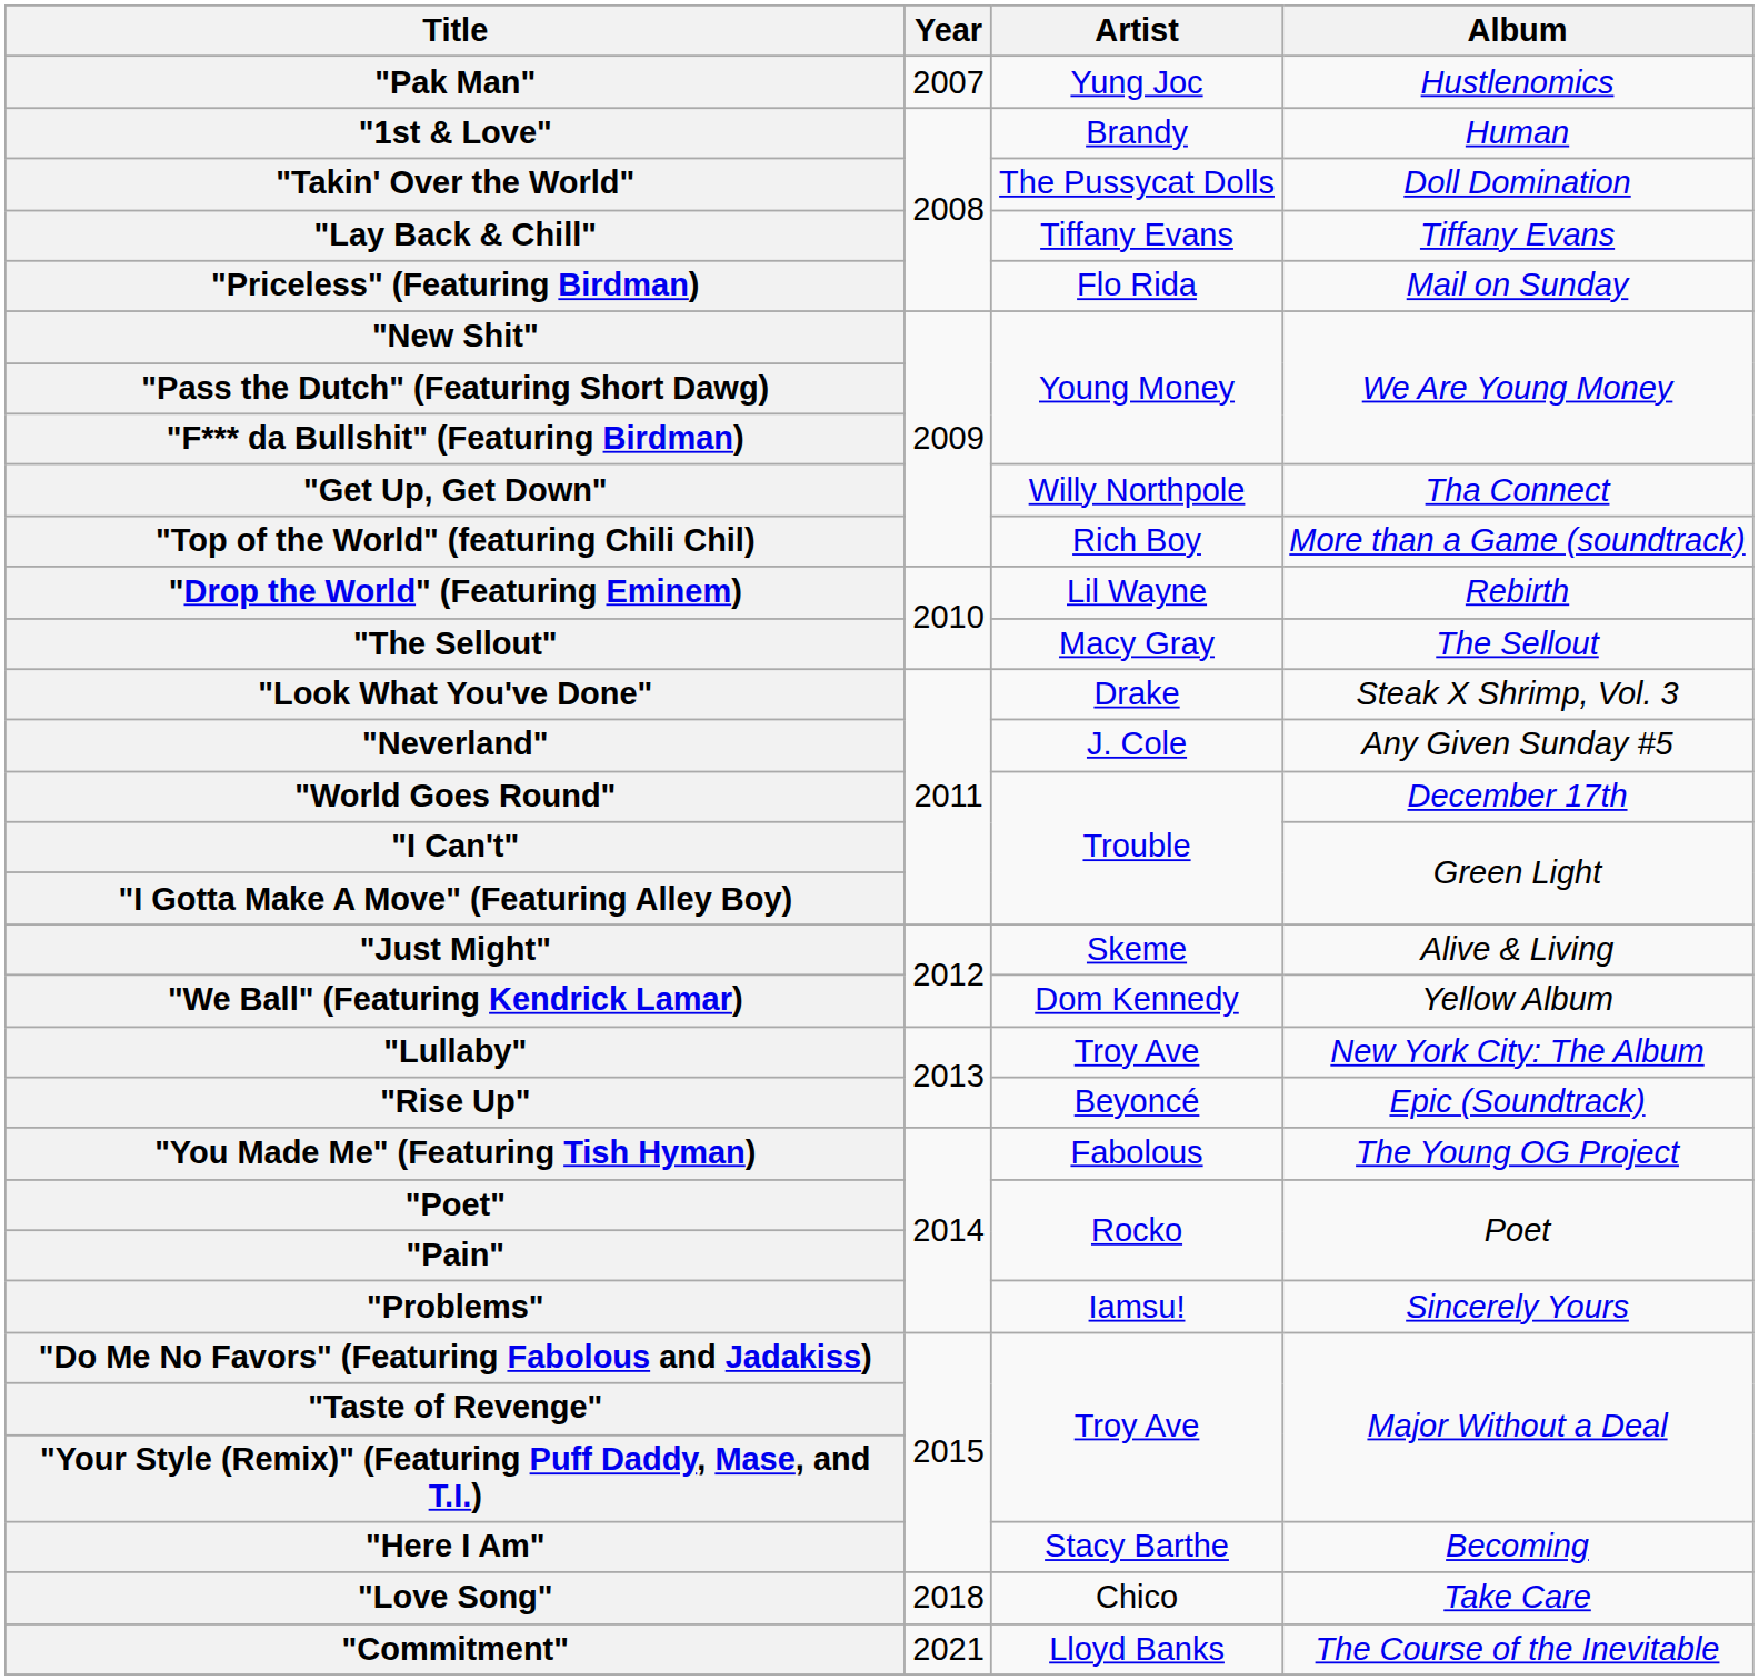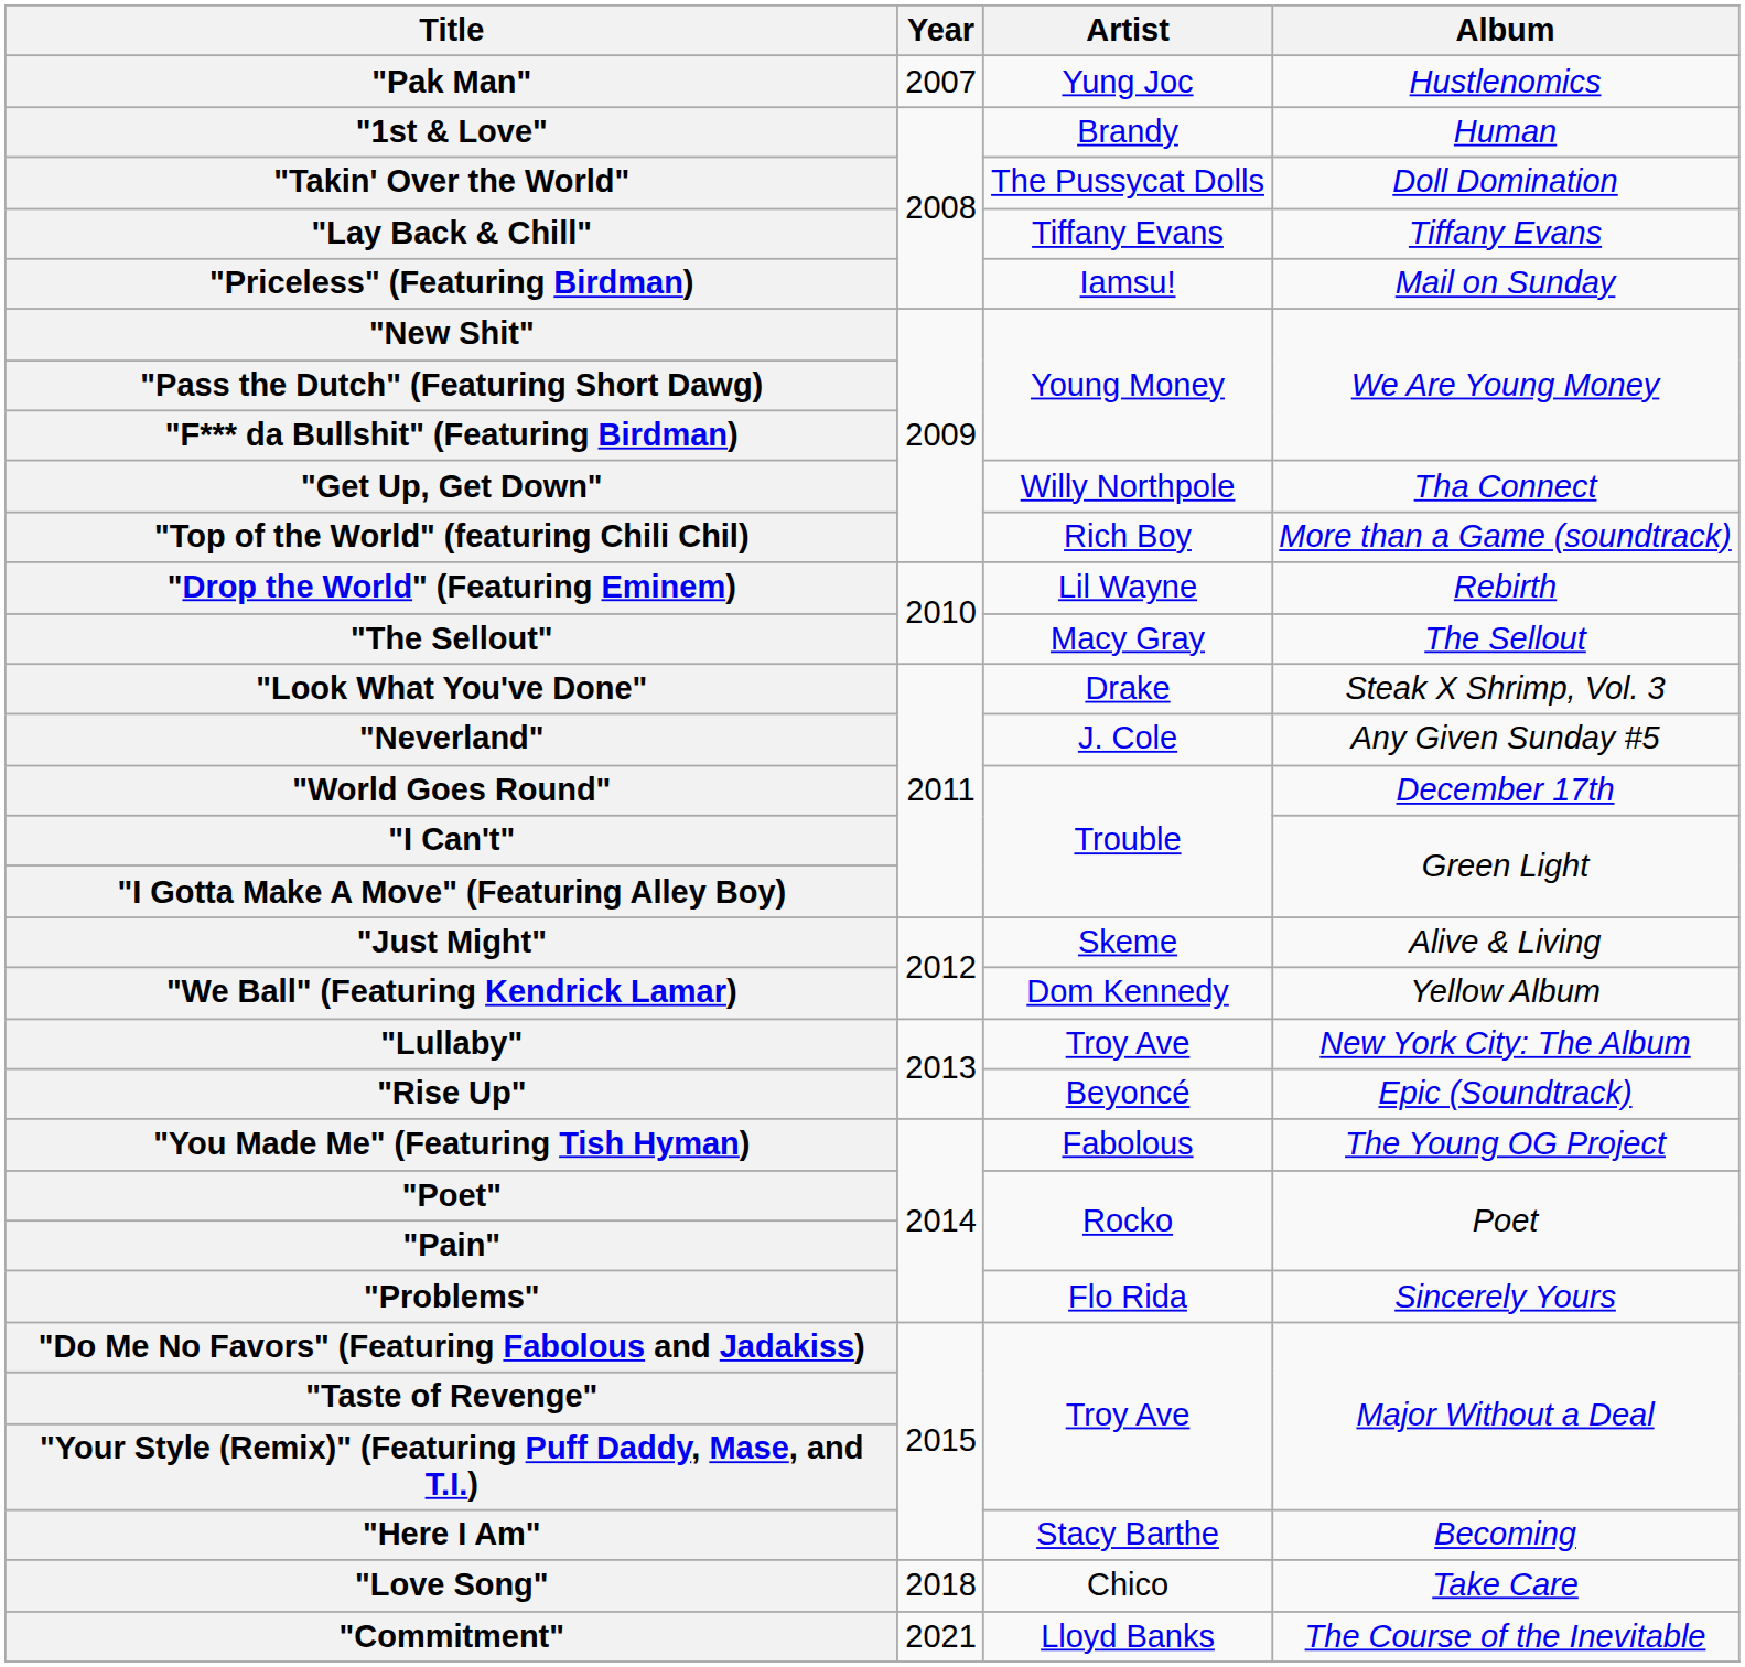"Priceless" (Featuring Birdman) | Artist: Flo Rida -> Iamsu!
"Problems" | Artist: Iamsu! -> Flo Rida
